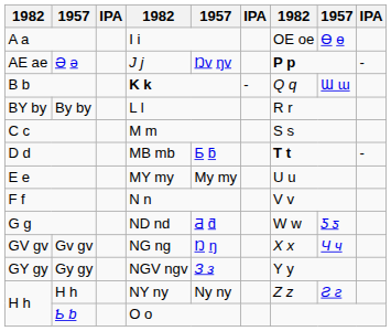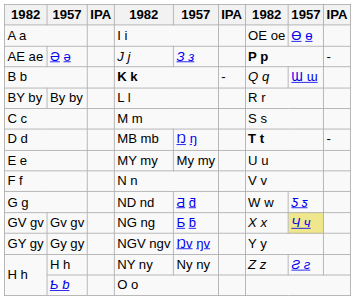Ə ə | column 5: Ŋv ŋv -> З з
D d | column 5: Ƃ ƃ -> Ŋ ŋ
Gv gv | column 5: Ŋ ŋ -> Ƃ ƃ
Gv gv | column 8: no background -> khaki background
Gy gy | column 5: З з -> Ŋv ŋv
